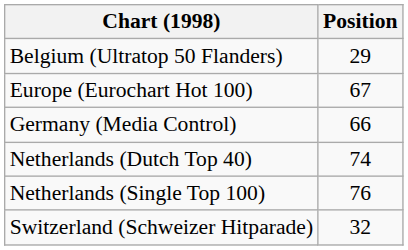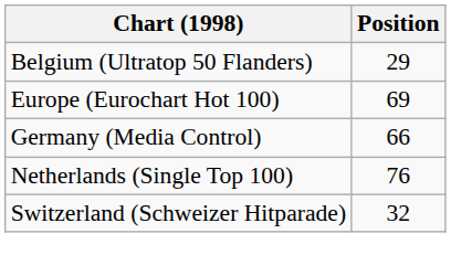Europe (Eurochart Hot 100) | Position: 67 -> 69
- row: Netherlands (Dutch Top 40) | 74
